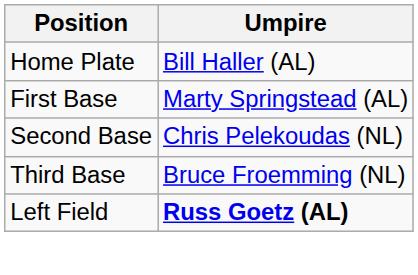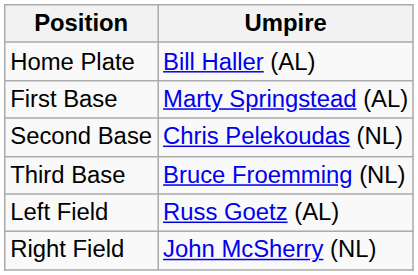Left Field | Umpire: bold -> normal
+ row: Right Field | John McSherry (NL)
